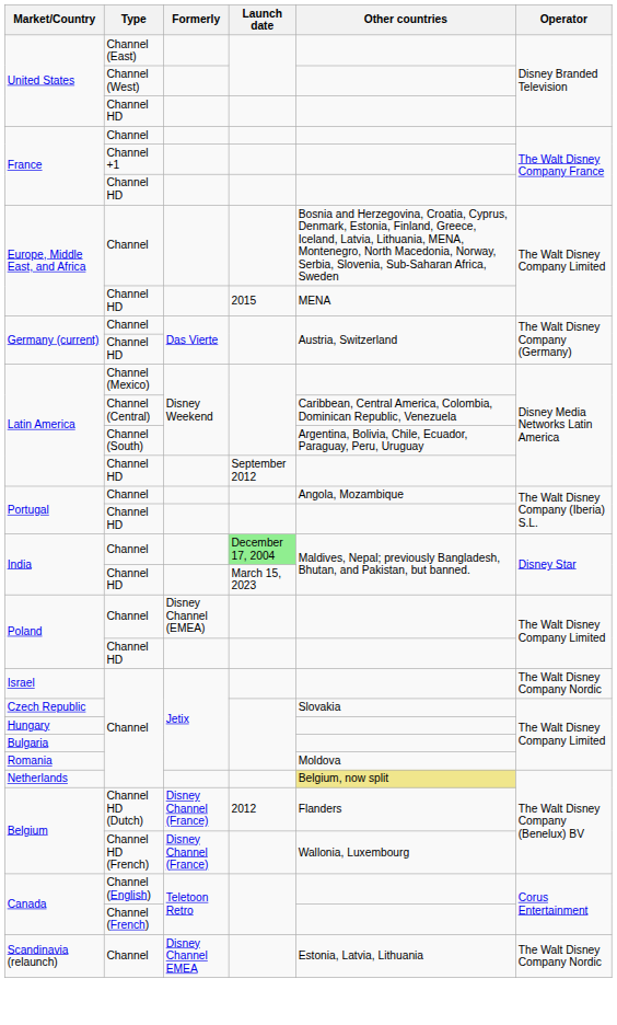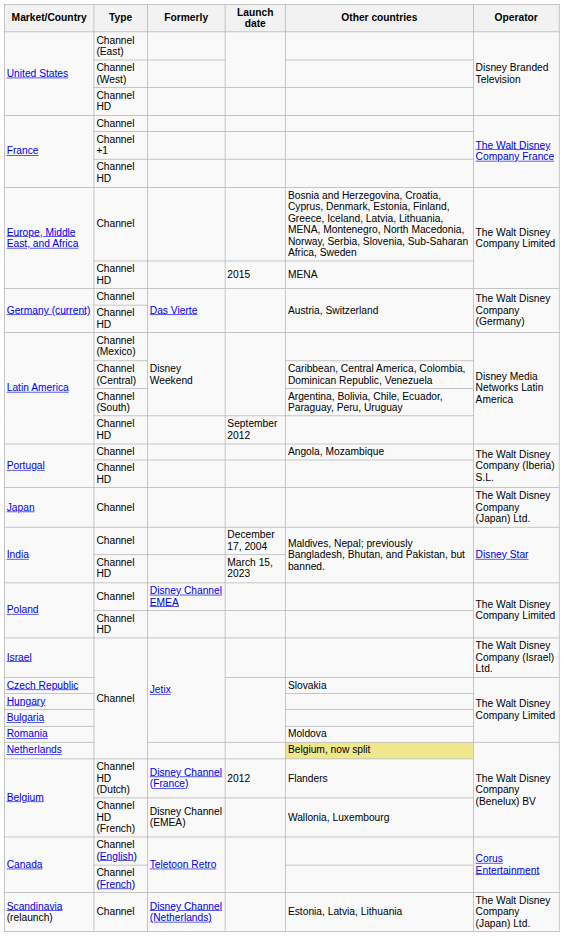+ row: Japan | Channel | The Walt Disney Company (Japan) Ltd.
India / Channel | Launch date: lightgreen background -> no background
Poland / Channel | Formerly: Disney Channel (EMEA) -> Disney Channel EMEA
Israel | Operator: The Walt Disney Company Nordic -> The Walt Disney Company (Israel) Ltd.
Belgium / Channel HD (French) | Formerly: Disney Channel (France) -> Disney Channel (EMEA)
Scandinavia (relaunch) | Formerly: Disney Channel EMEA -> Disney Channel (Netherlands)
Scandinavia (relaunch) | Operator: The Walt Disney Company Nordic -> The Walt Disney Company (Japan) Ltd.
